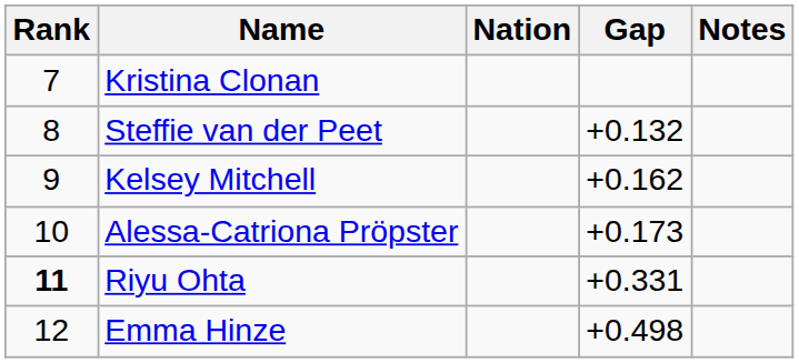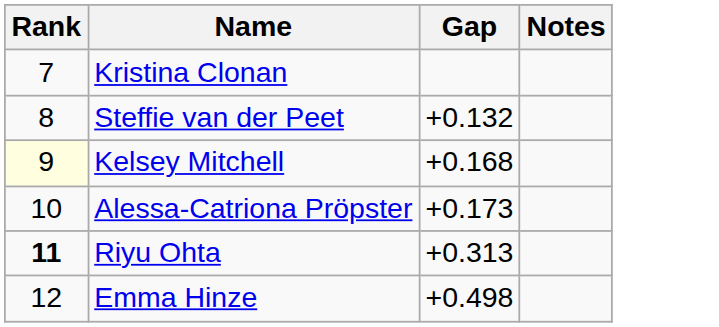- column: Nation
Kelsey Mitchell | Rank: no background -> lightyellow background
Kelsey Mitchell | Gap: +0.162 -> +0.168
Riyu Ohta | Gap: +0.331 -> +0.313
